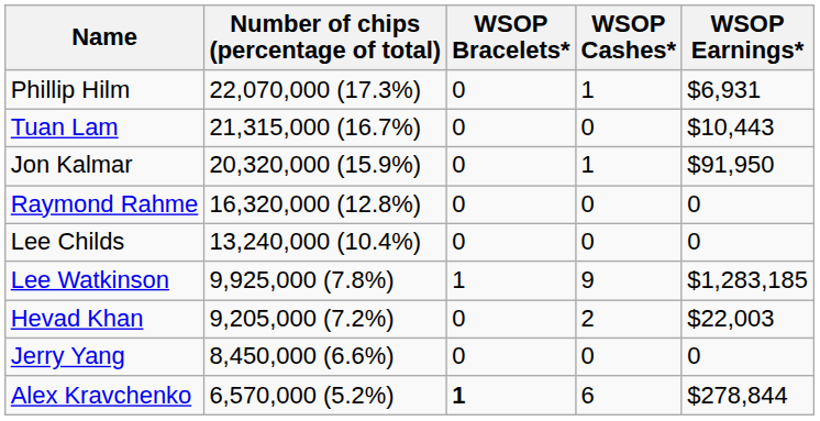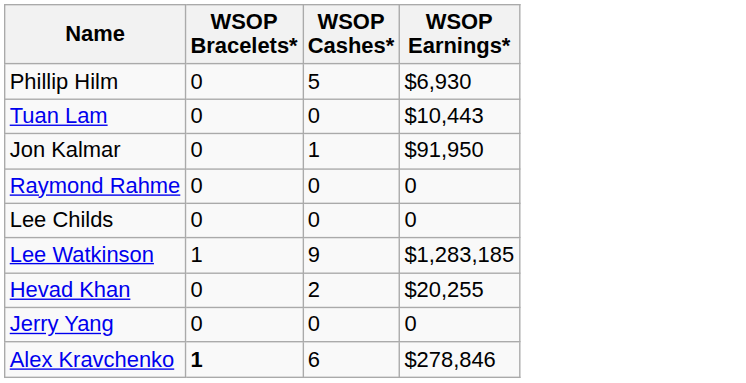- column: Number of chips (percentage of total) | 22,070,000 (17.3%) | 21,315,000 (16.7%) | 20,320,000 (15.9%) | 16,320,000 (12.8%) | 13,240,000 (10.4%) | 9,925,000 (7.8%) | 9,205,000 (7.2%) | 8,450,000 (6.6%) | 6,570,000 (5.2%)
Phillip Hilm | WSOP Cashes*: 1 -> 5
Phillip Hilm | WSOP Earnings*: $6,931 -> $6,930
Hevad Khan | WSOP Earnings*: $22,003 -> $20,255
Alex Kravchenko | WSOP Earnings*: $278,844 -> $278,846
